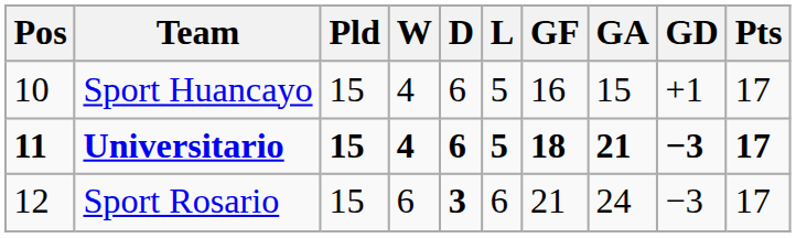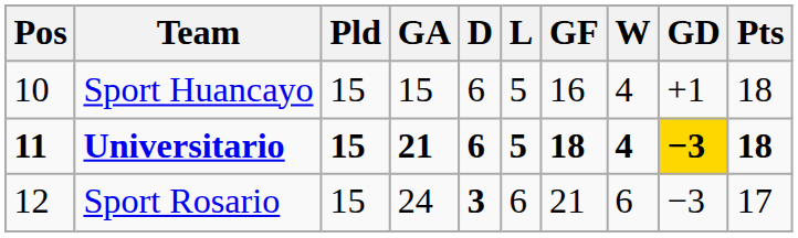columns swapped: W <-> GA
Sport Huancayo | Pts: 17 -> 18
Universitario | GD: no background -> gold background
Universitario | Pts: 17 -> 18
